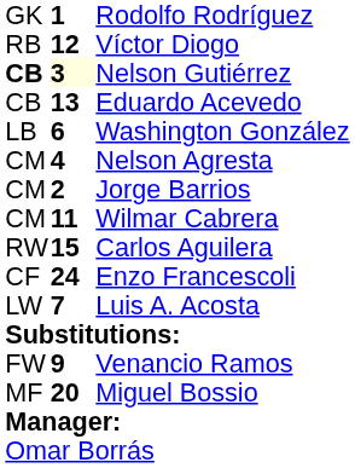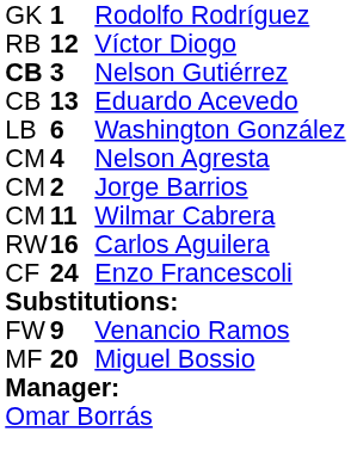Nelson Gutiérrez | column 2: lightyellow background -> no background
Carlos Aguilera | column 2: 15 -> 16
- row: LW | 7 | Luis A. Acosta
